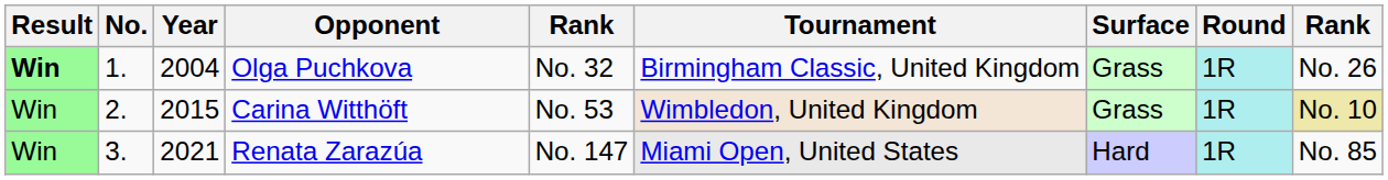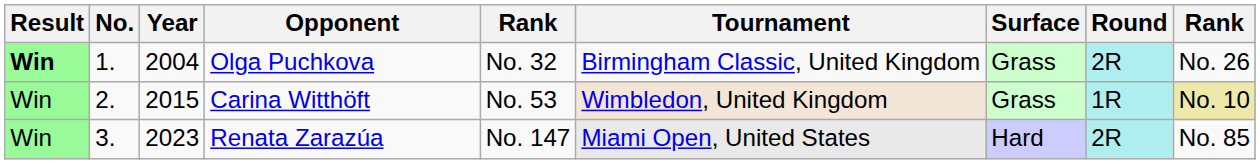Olga Puchkova | Round: 1R -> 2R
Renata Zarazúa | Year: 2021 -> 2023
Renata Zarazúa | Round: 1R -> 2R
